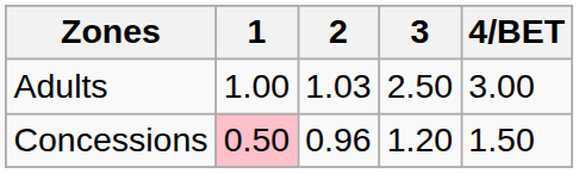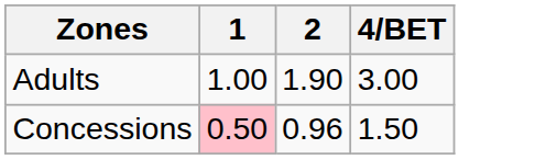- column: 3 | 2.50 | 1.20
Adults | 2: 1.03 -> 1.90
